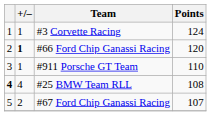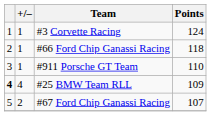#66 Ford Chip Ganassi Racing | +/–: bold -> normal
#66 Ford Chip Ganassi Racing | Points: 120 -> 118
#25 BMW Team RLL | Points: 108 -> 109
